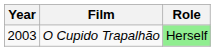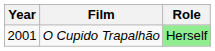O Cupido Trapalhão | Year: 2003 -> 2001
